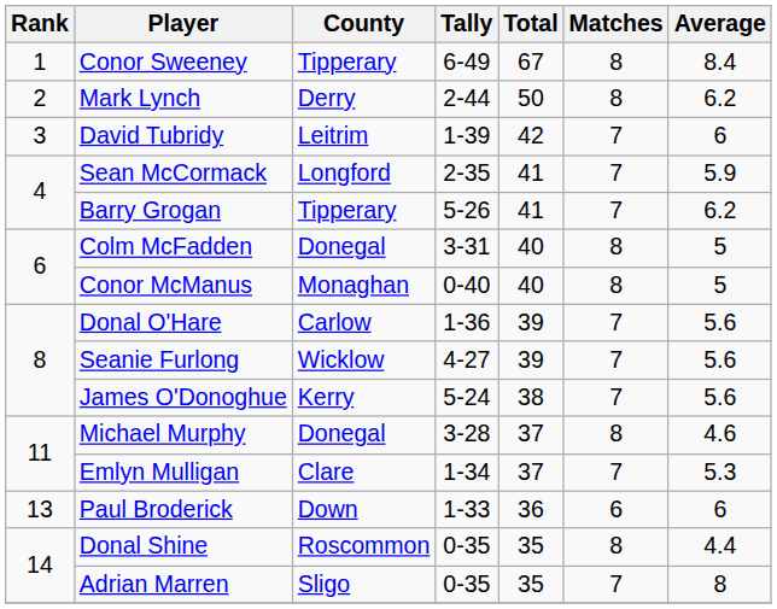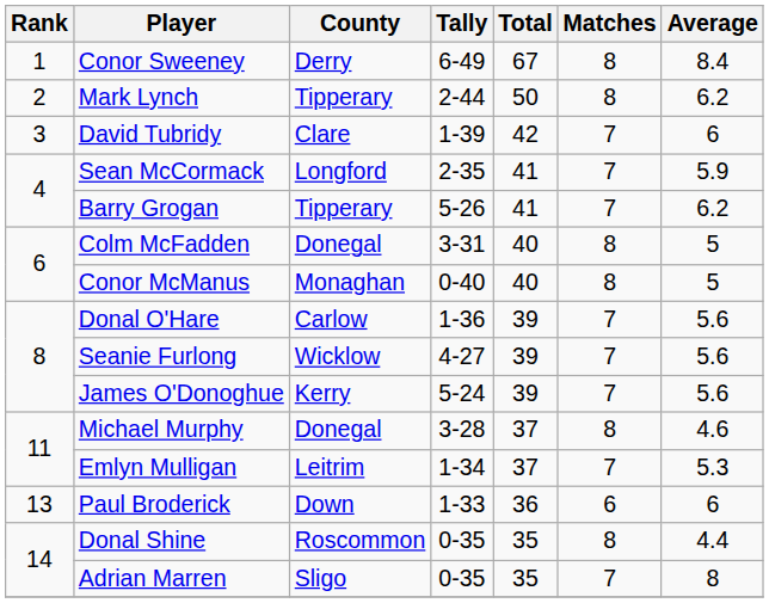Conor Sweeney | County: Tipperary -> Derry
Mark Lynch | County: Derry -> Tipperary
David Tubridy | County: Leitrim -> Clare
James O'Donoghue | Total: 38 -> 39
Emlyn Mulligan | County: Clare -> Leitrim
